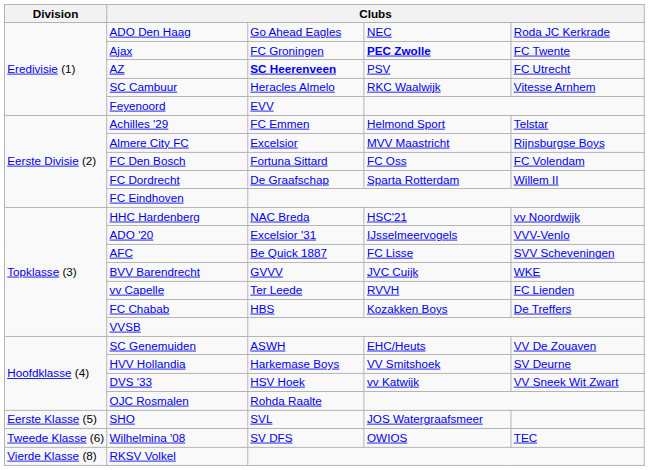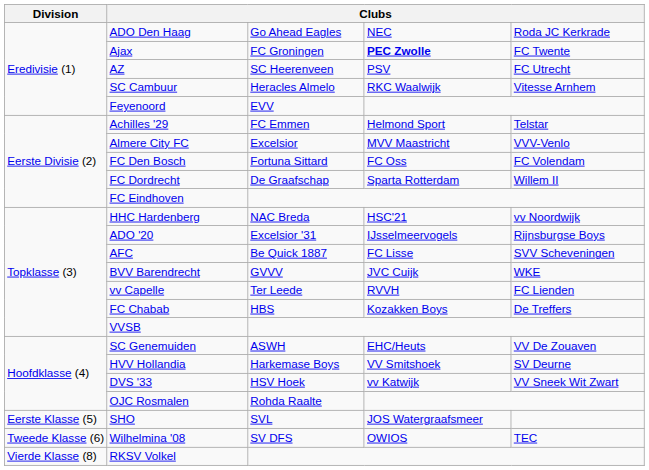AZ | column 3: bold -> normal
Almere City FC | column 5: Rijnsburgse Boys -> VVV-Venlo
ADO '20 | column 5: VVV-Venlo -> Rijnsburgse Boys
